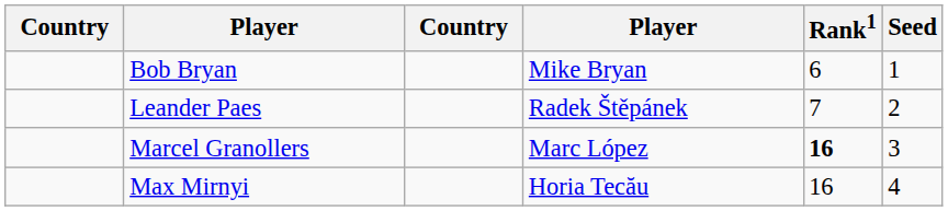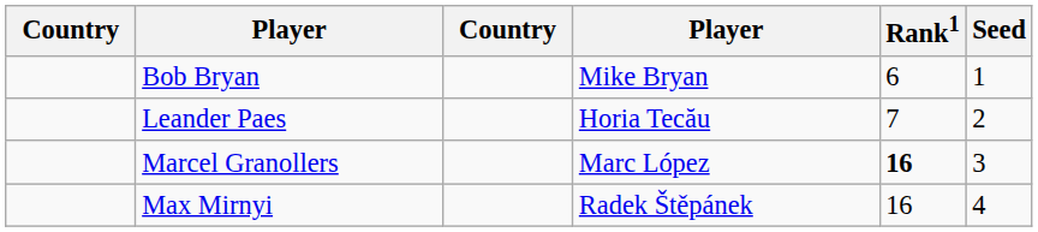Leander Paes | column 4: Radek Štěpánek -> Horia Tecău
Max Mirnyi | column 4: Horia Tecău -> Radek Štěpánek
